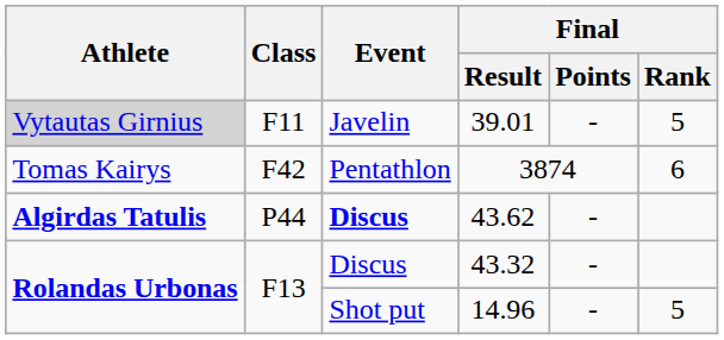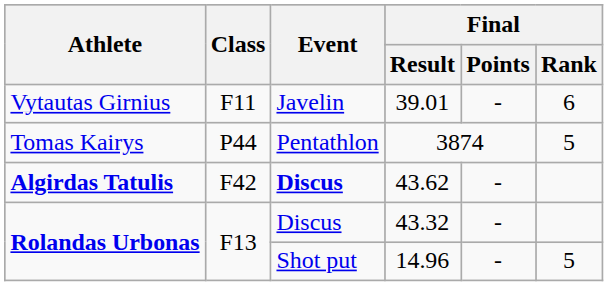39.01 | Athlete: lightgrey background -> no background
39.01 | Final / Rank: 5 -> 6
3874 | Class: F42 -> P44
3874 | Final / Rank: 6 -> 5
43.62 | Class: P44 -> F42
